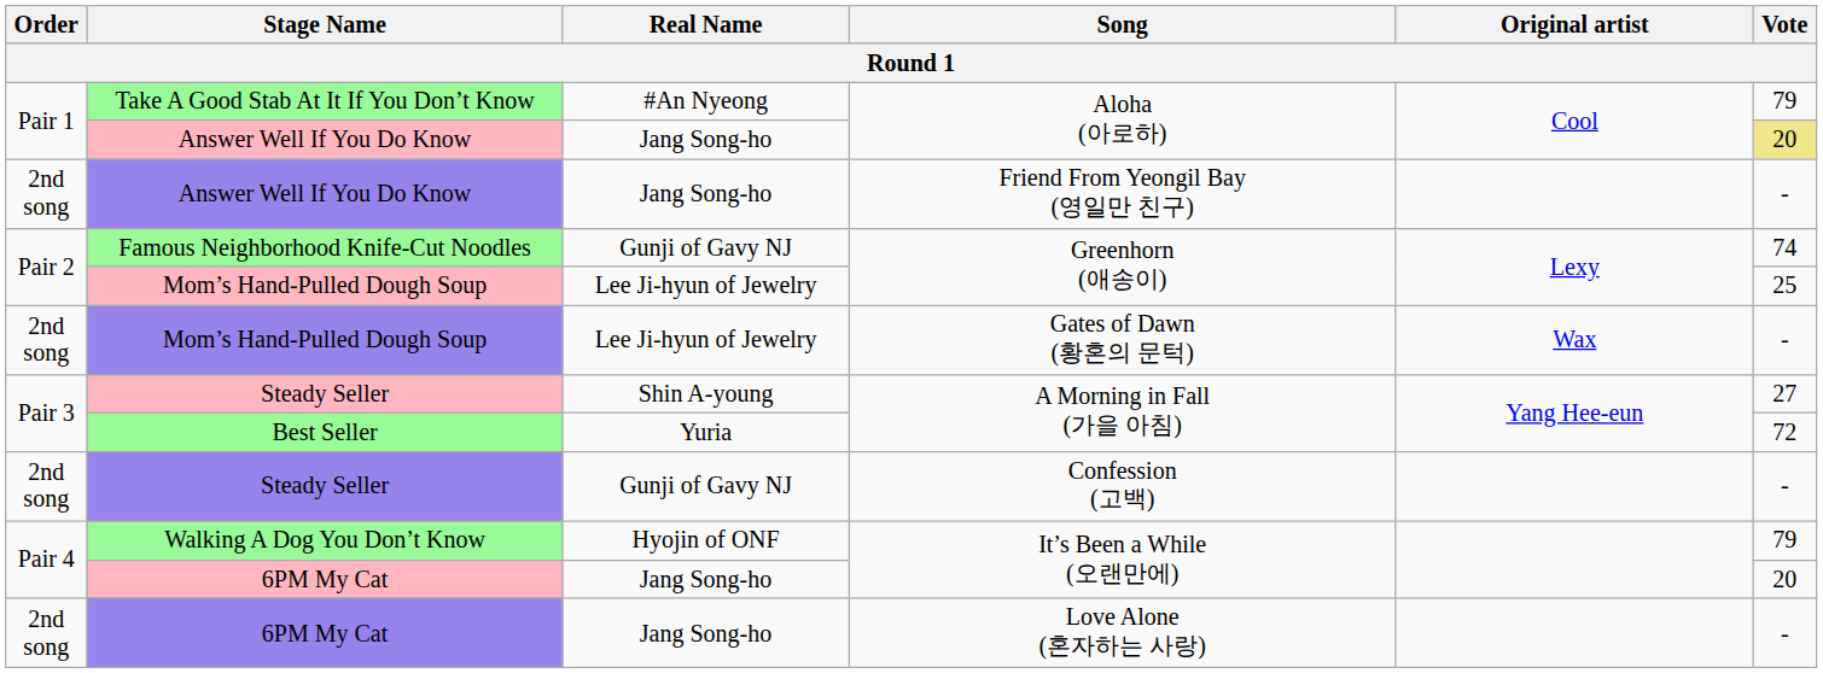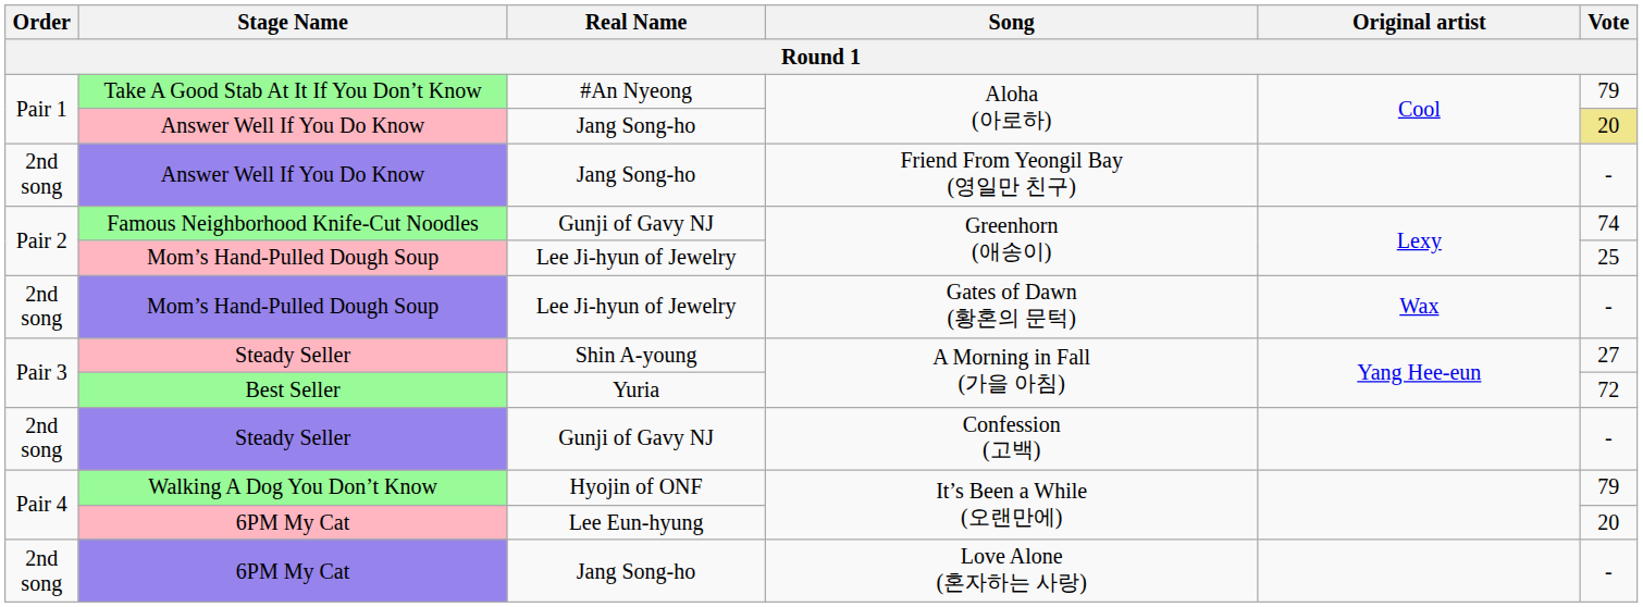6PM My Cat / It’s Been a While (오랜만에) | Real Name: Jang Song-ho -> Lee Eun-hyung
